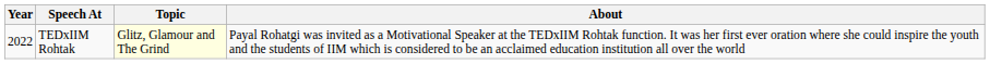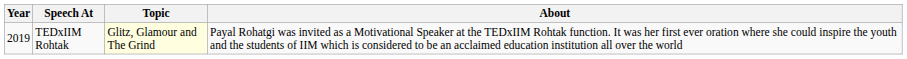TEDxIIM Rohtak | Year: 2022 -> 2019
